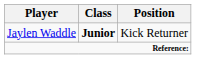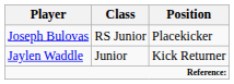+ row: Joseph Bulovas | RS Junior | Placekicker
Jaylen Waddle | Class: bold -> normal
